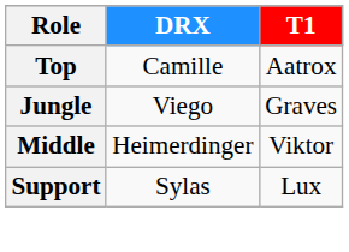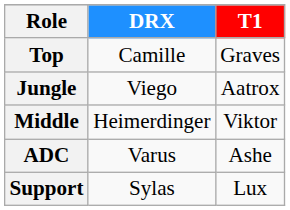Top | T1: Aatrox -> Graves
Jungle | T1: Graves -> Aatrox
+ row: ADC | Varus | Ashe
